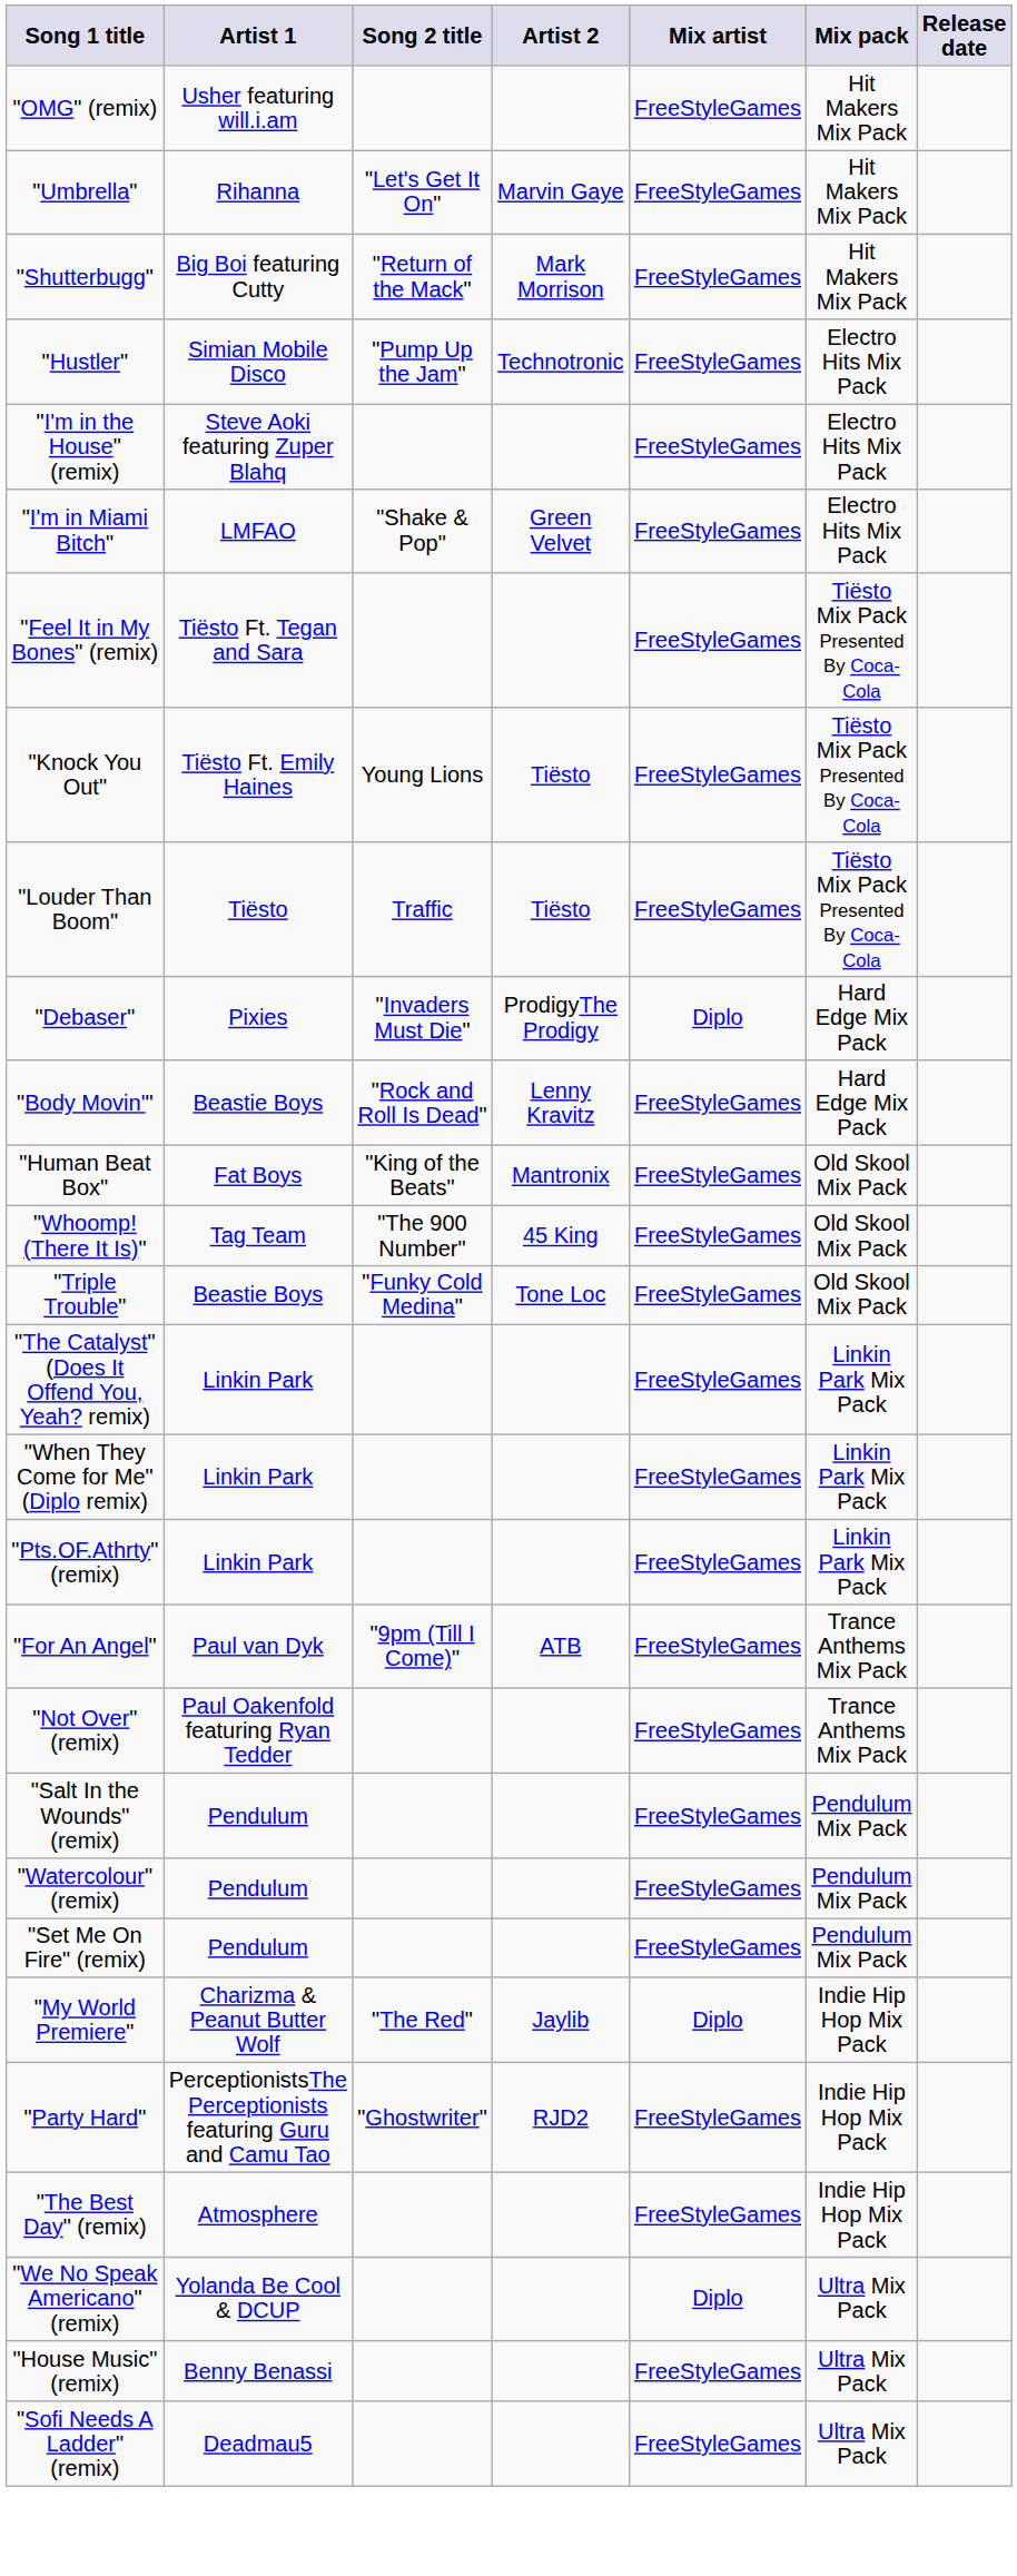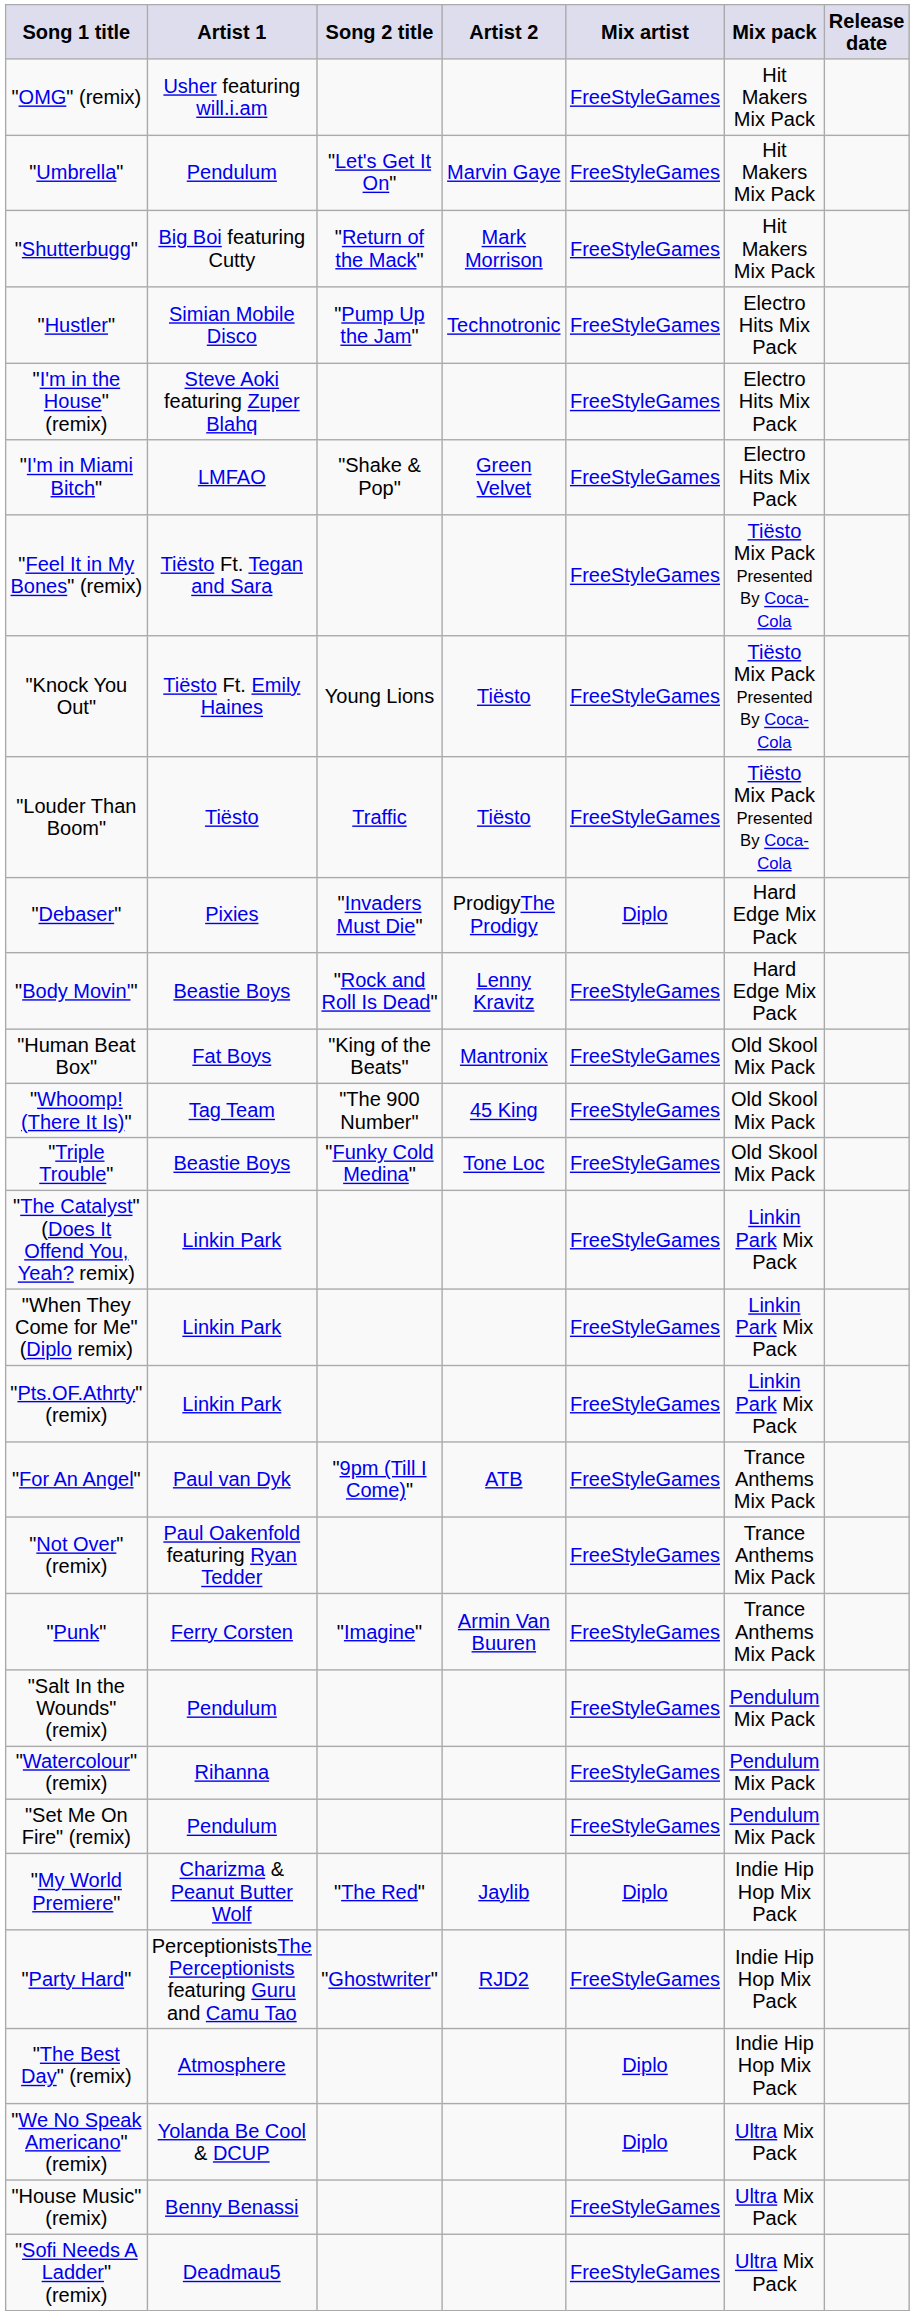"Umbrella" | Artist 1: Rihanna -> Pendulum
+ row: "Punk" | Ferry Corsten | "Imagine" | Armin Van Buuren | FreeStyleGames | Trance Anthems Mix Pack
"Watercolour" (remix) | Artist 1: Pendulum -> Rihanna
"The Best Day" (remix) | Mix artist: FreeStyleGames -> Diplo
